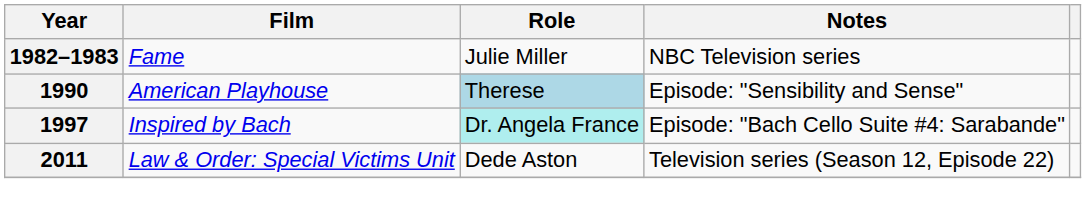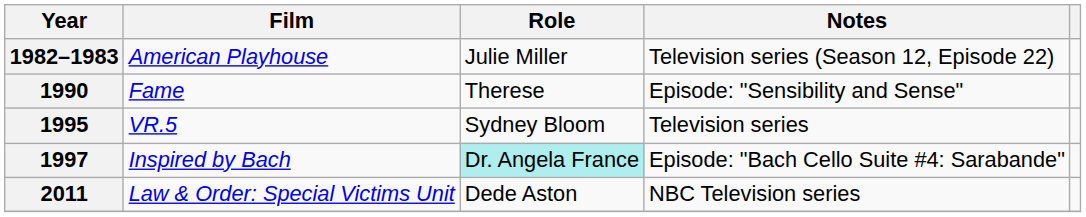1982–1983 | Film: Fame -> American Playhouse
1982–1983 | Notes: NBC Television series -> Television series (Season 12, Episode 22)
1990 | Film: American Playhouse -> Fame
1990 | Role: lightblue background -> no background
+ row: 1995 | VR.5 | Sydney Bloom | Television series
2011 | Notes: Television series (Season 12, Episode 22) -> NBC Television series
